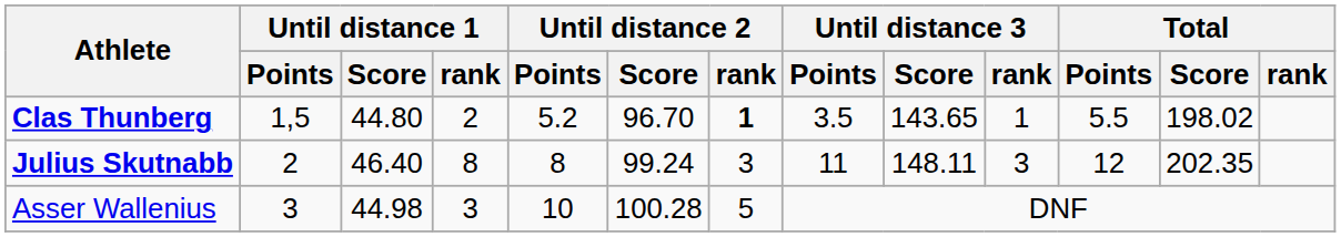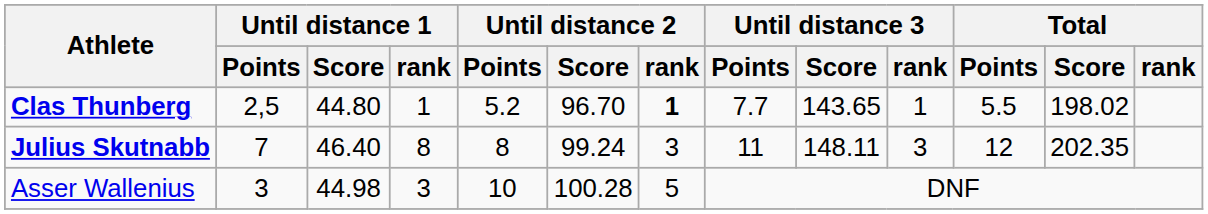Clas Thunberg | Until distance 1 / Points: 1,5 -> 2,5
Clas Thunberg | Until distance 1 / rank: 2 -> 1
Clas Thunberg | Until distance 3 / Points: 3.5 -> 7.7
Julius Skutnabb | Until distance 1 / Points: 2 -> 7
